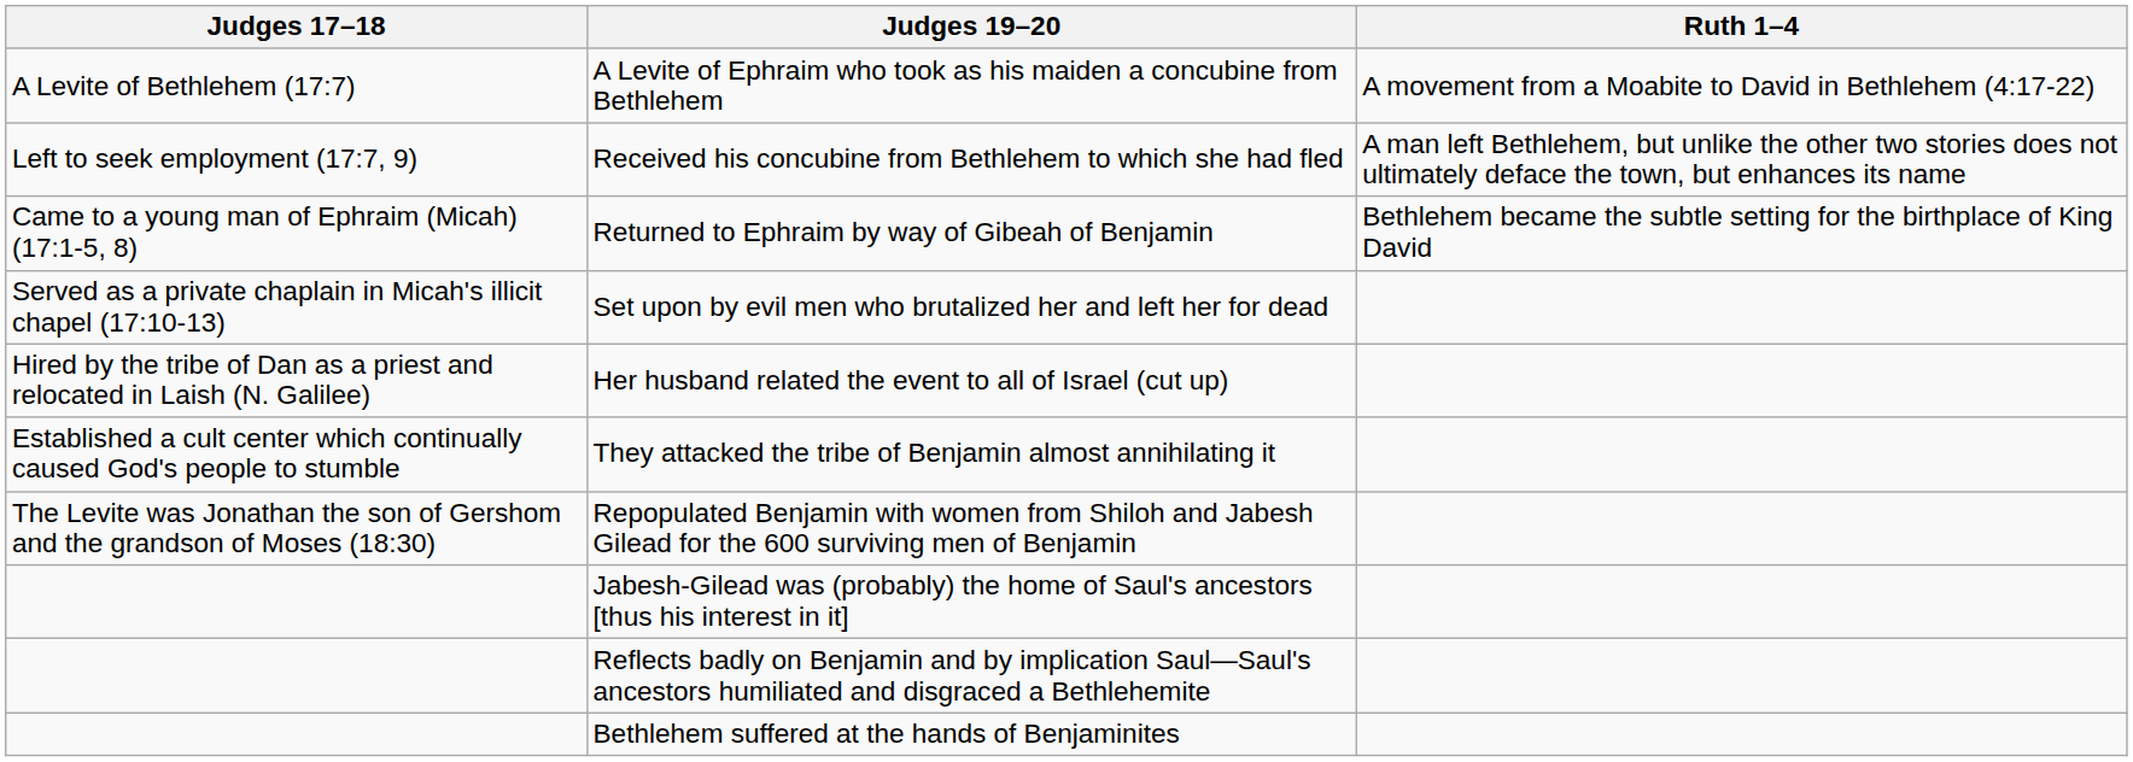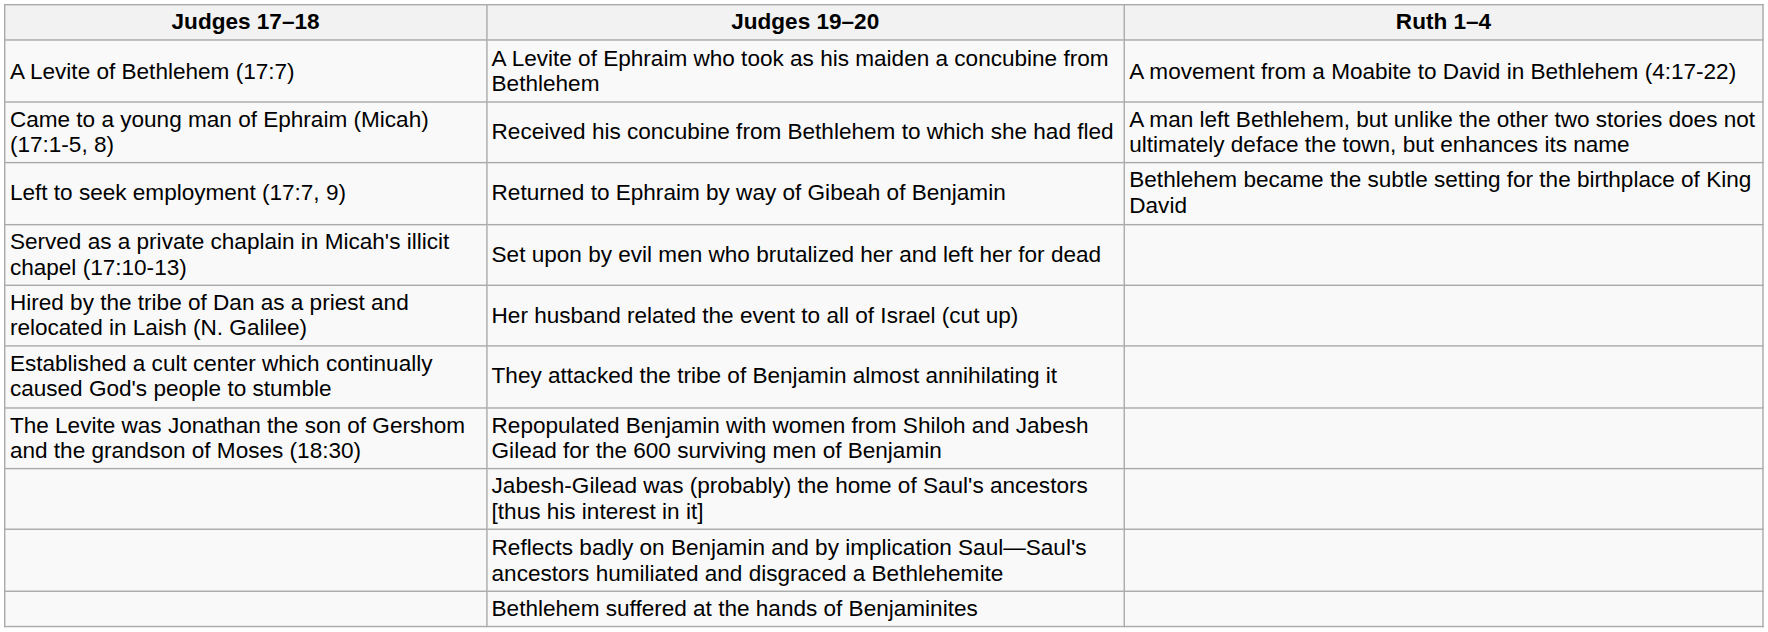Received his concubine from Bethlehem to which she had fled | Judges 17–18: Left to seek employment (17:7, 9) -> Came to a young man of Ephraim (Micah) (17:1-5, 8)
Returned to Ephraim by way of Gibeah of Benjamin | Judges 17–18: Came to a young man of Ephraim (Micah) (17:1-5, 8) -> Left to seek employment (17:7, 9)
